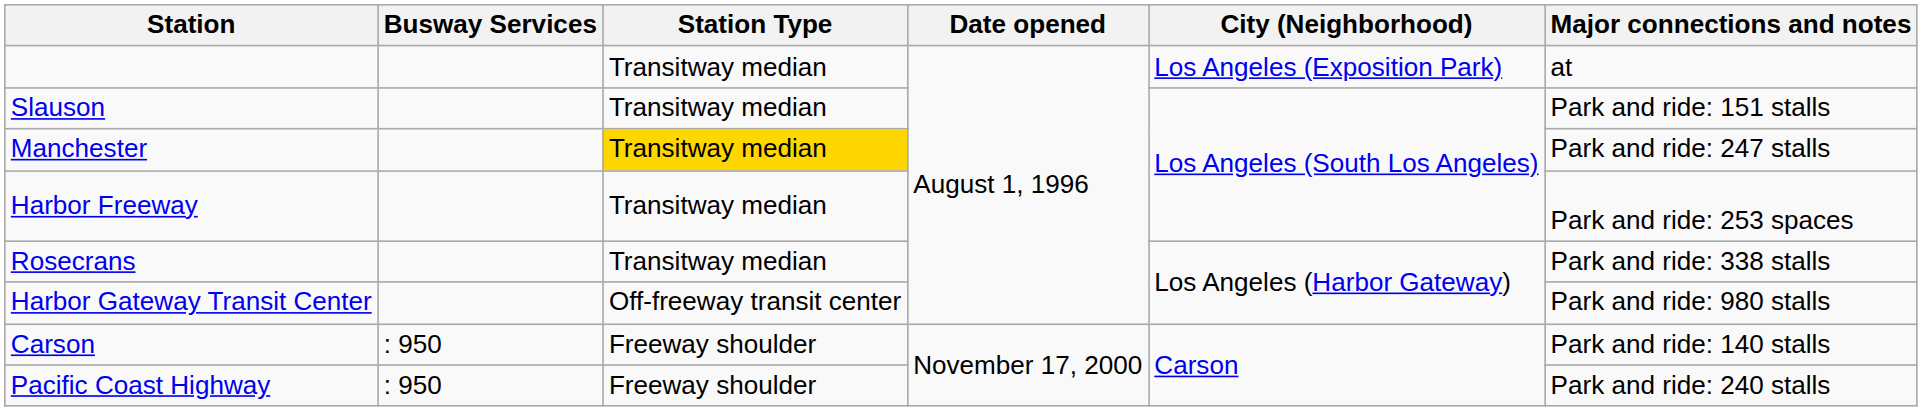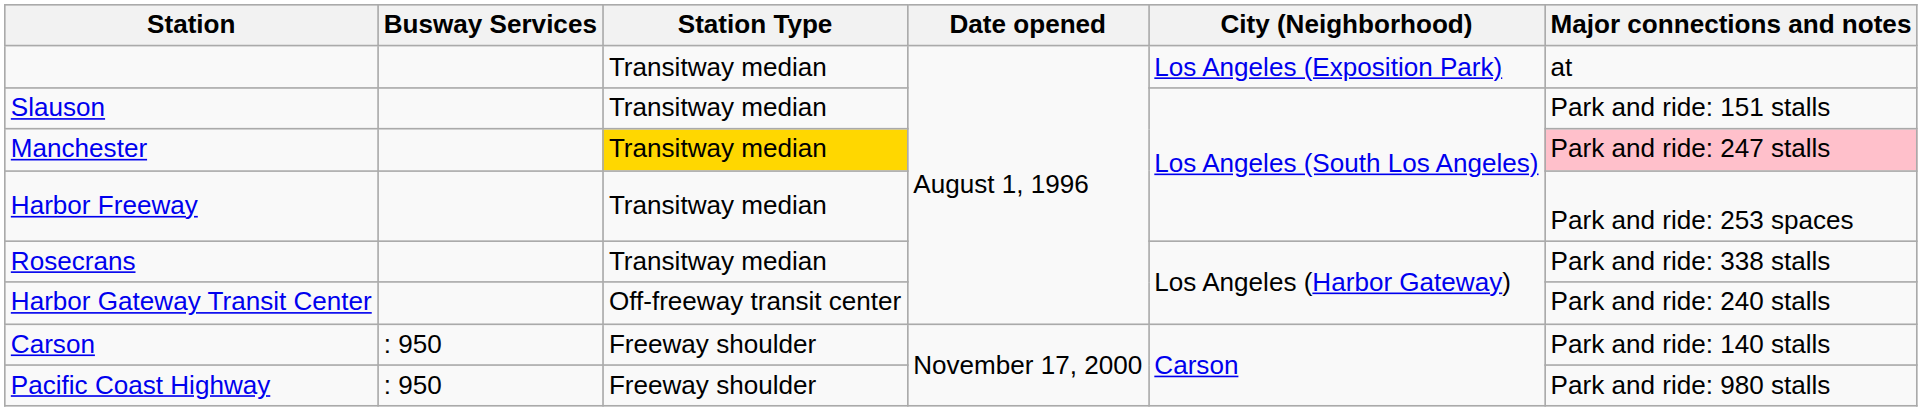Manchester | Major connections and notes: no background -> pink background
Harbor Gateway Transit Center | Major connections and notes: Park and ride: 980 stalls -> Park and ride: 240 stalls
Pacific Coast Highway | Major connections and notes: Park and ride: 240 stalls -> Park and ride: 980 stalls
